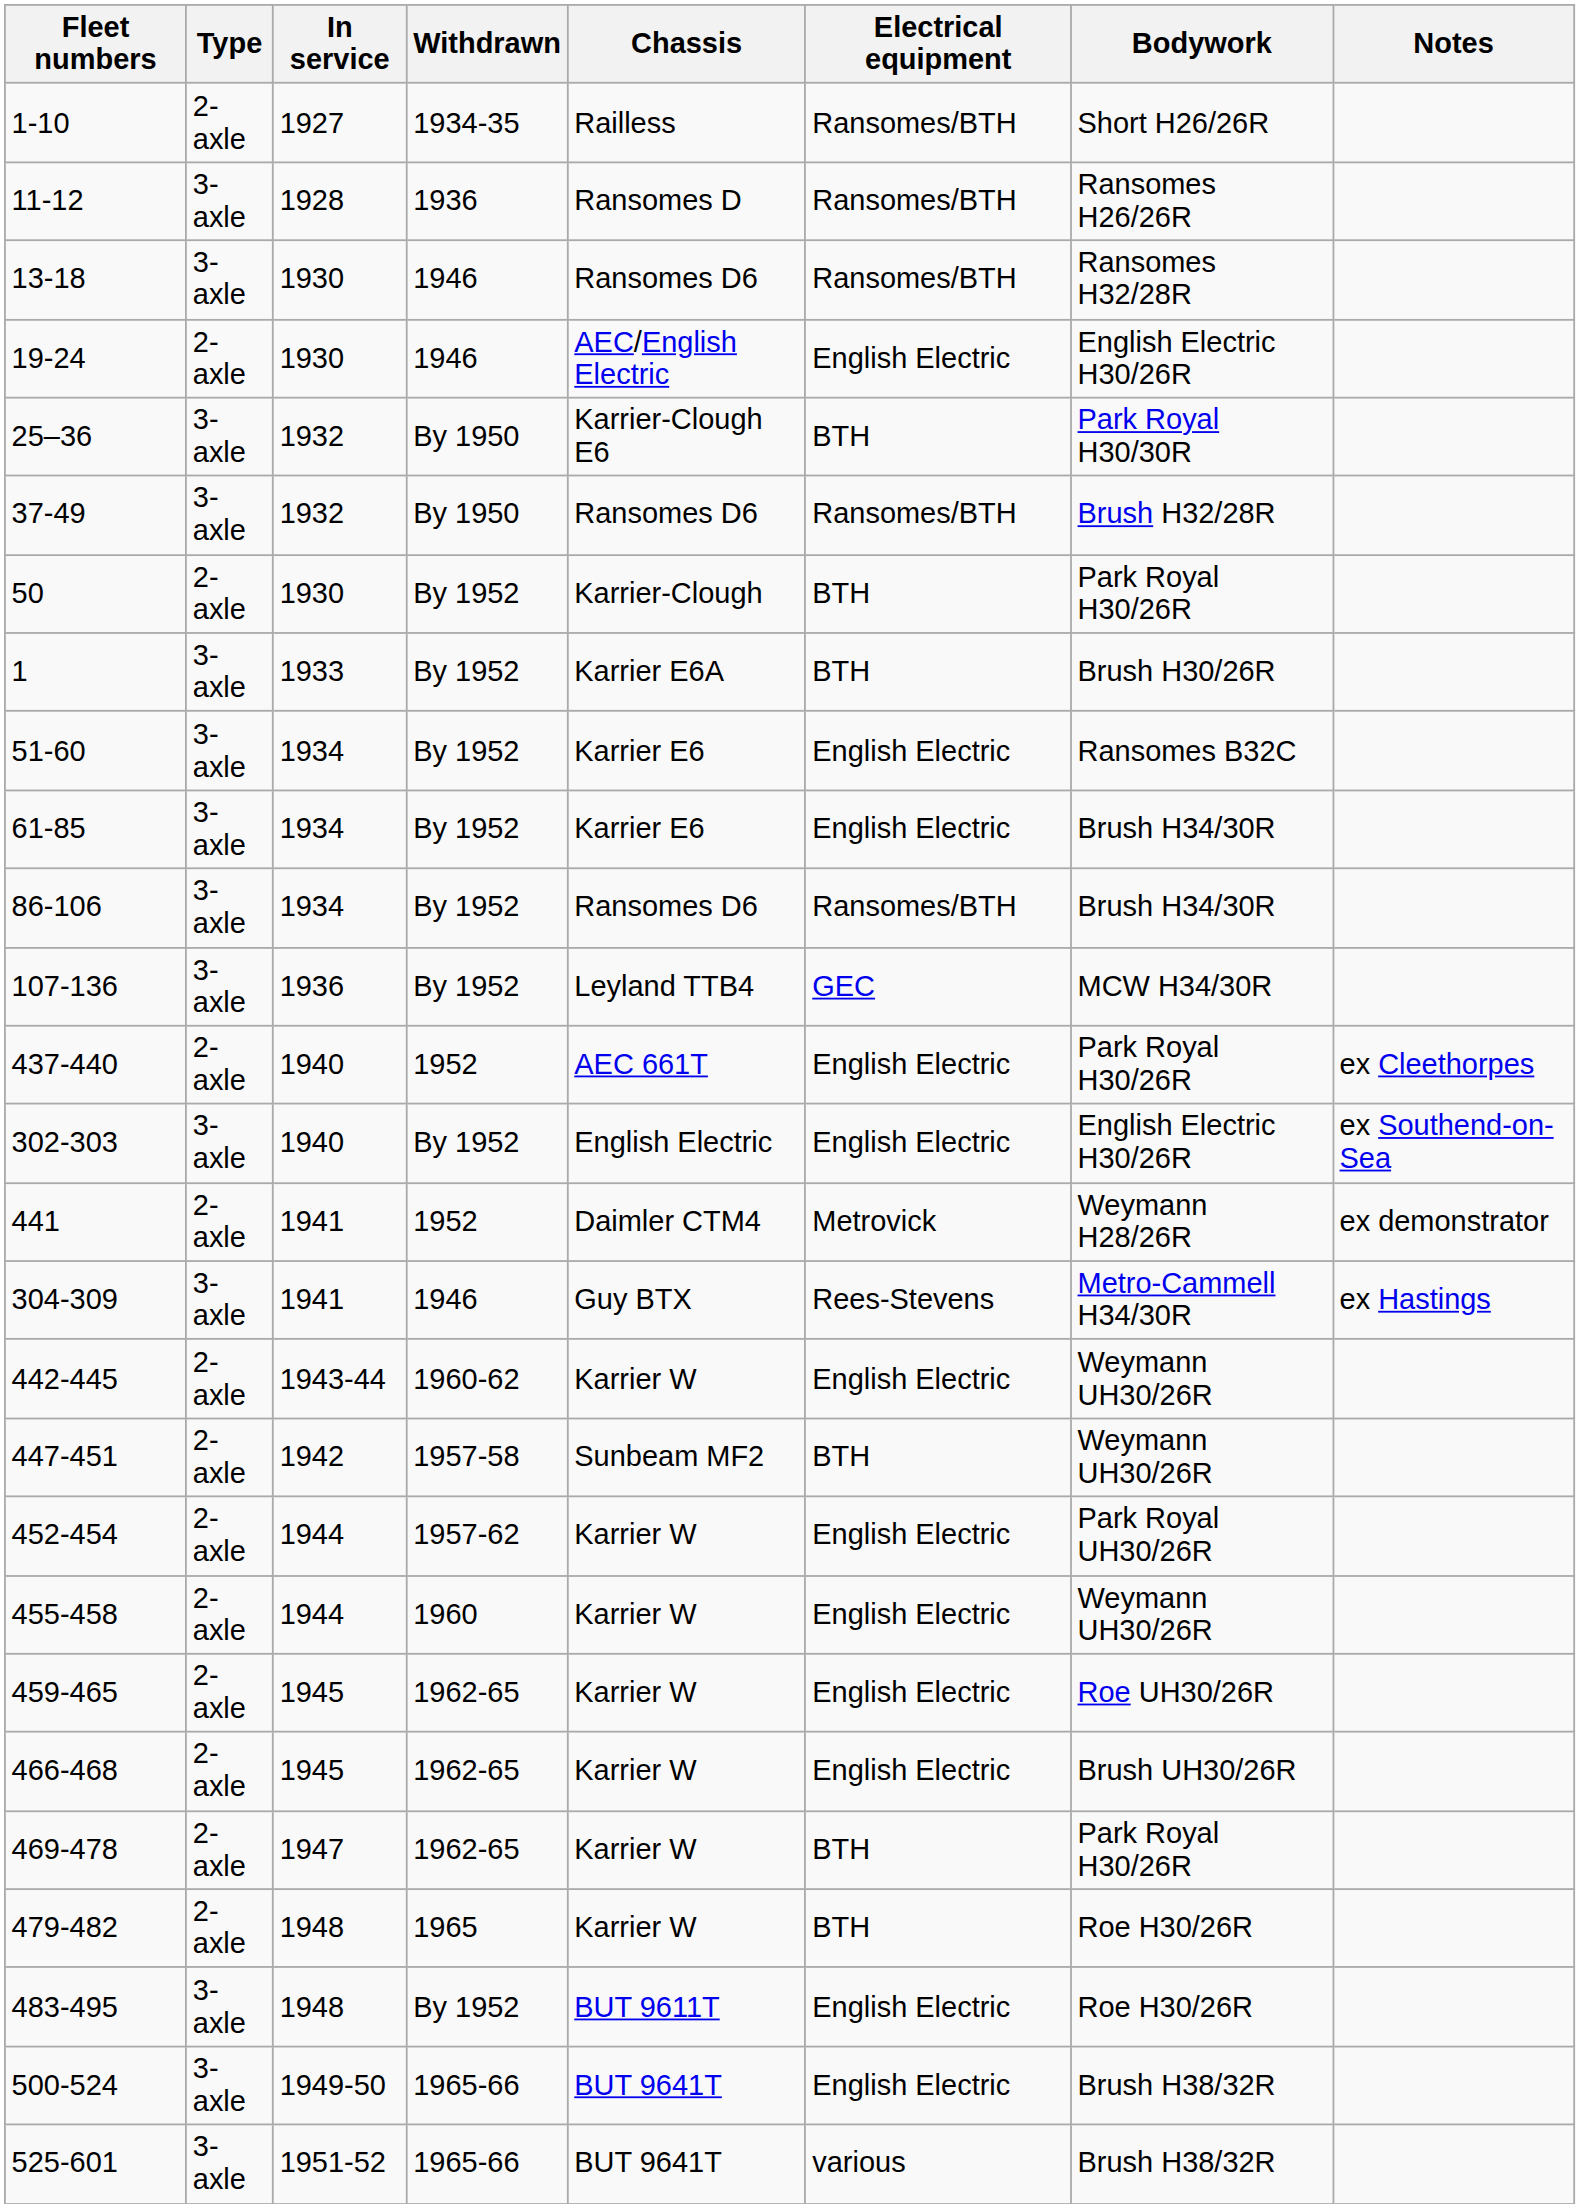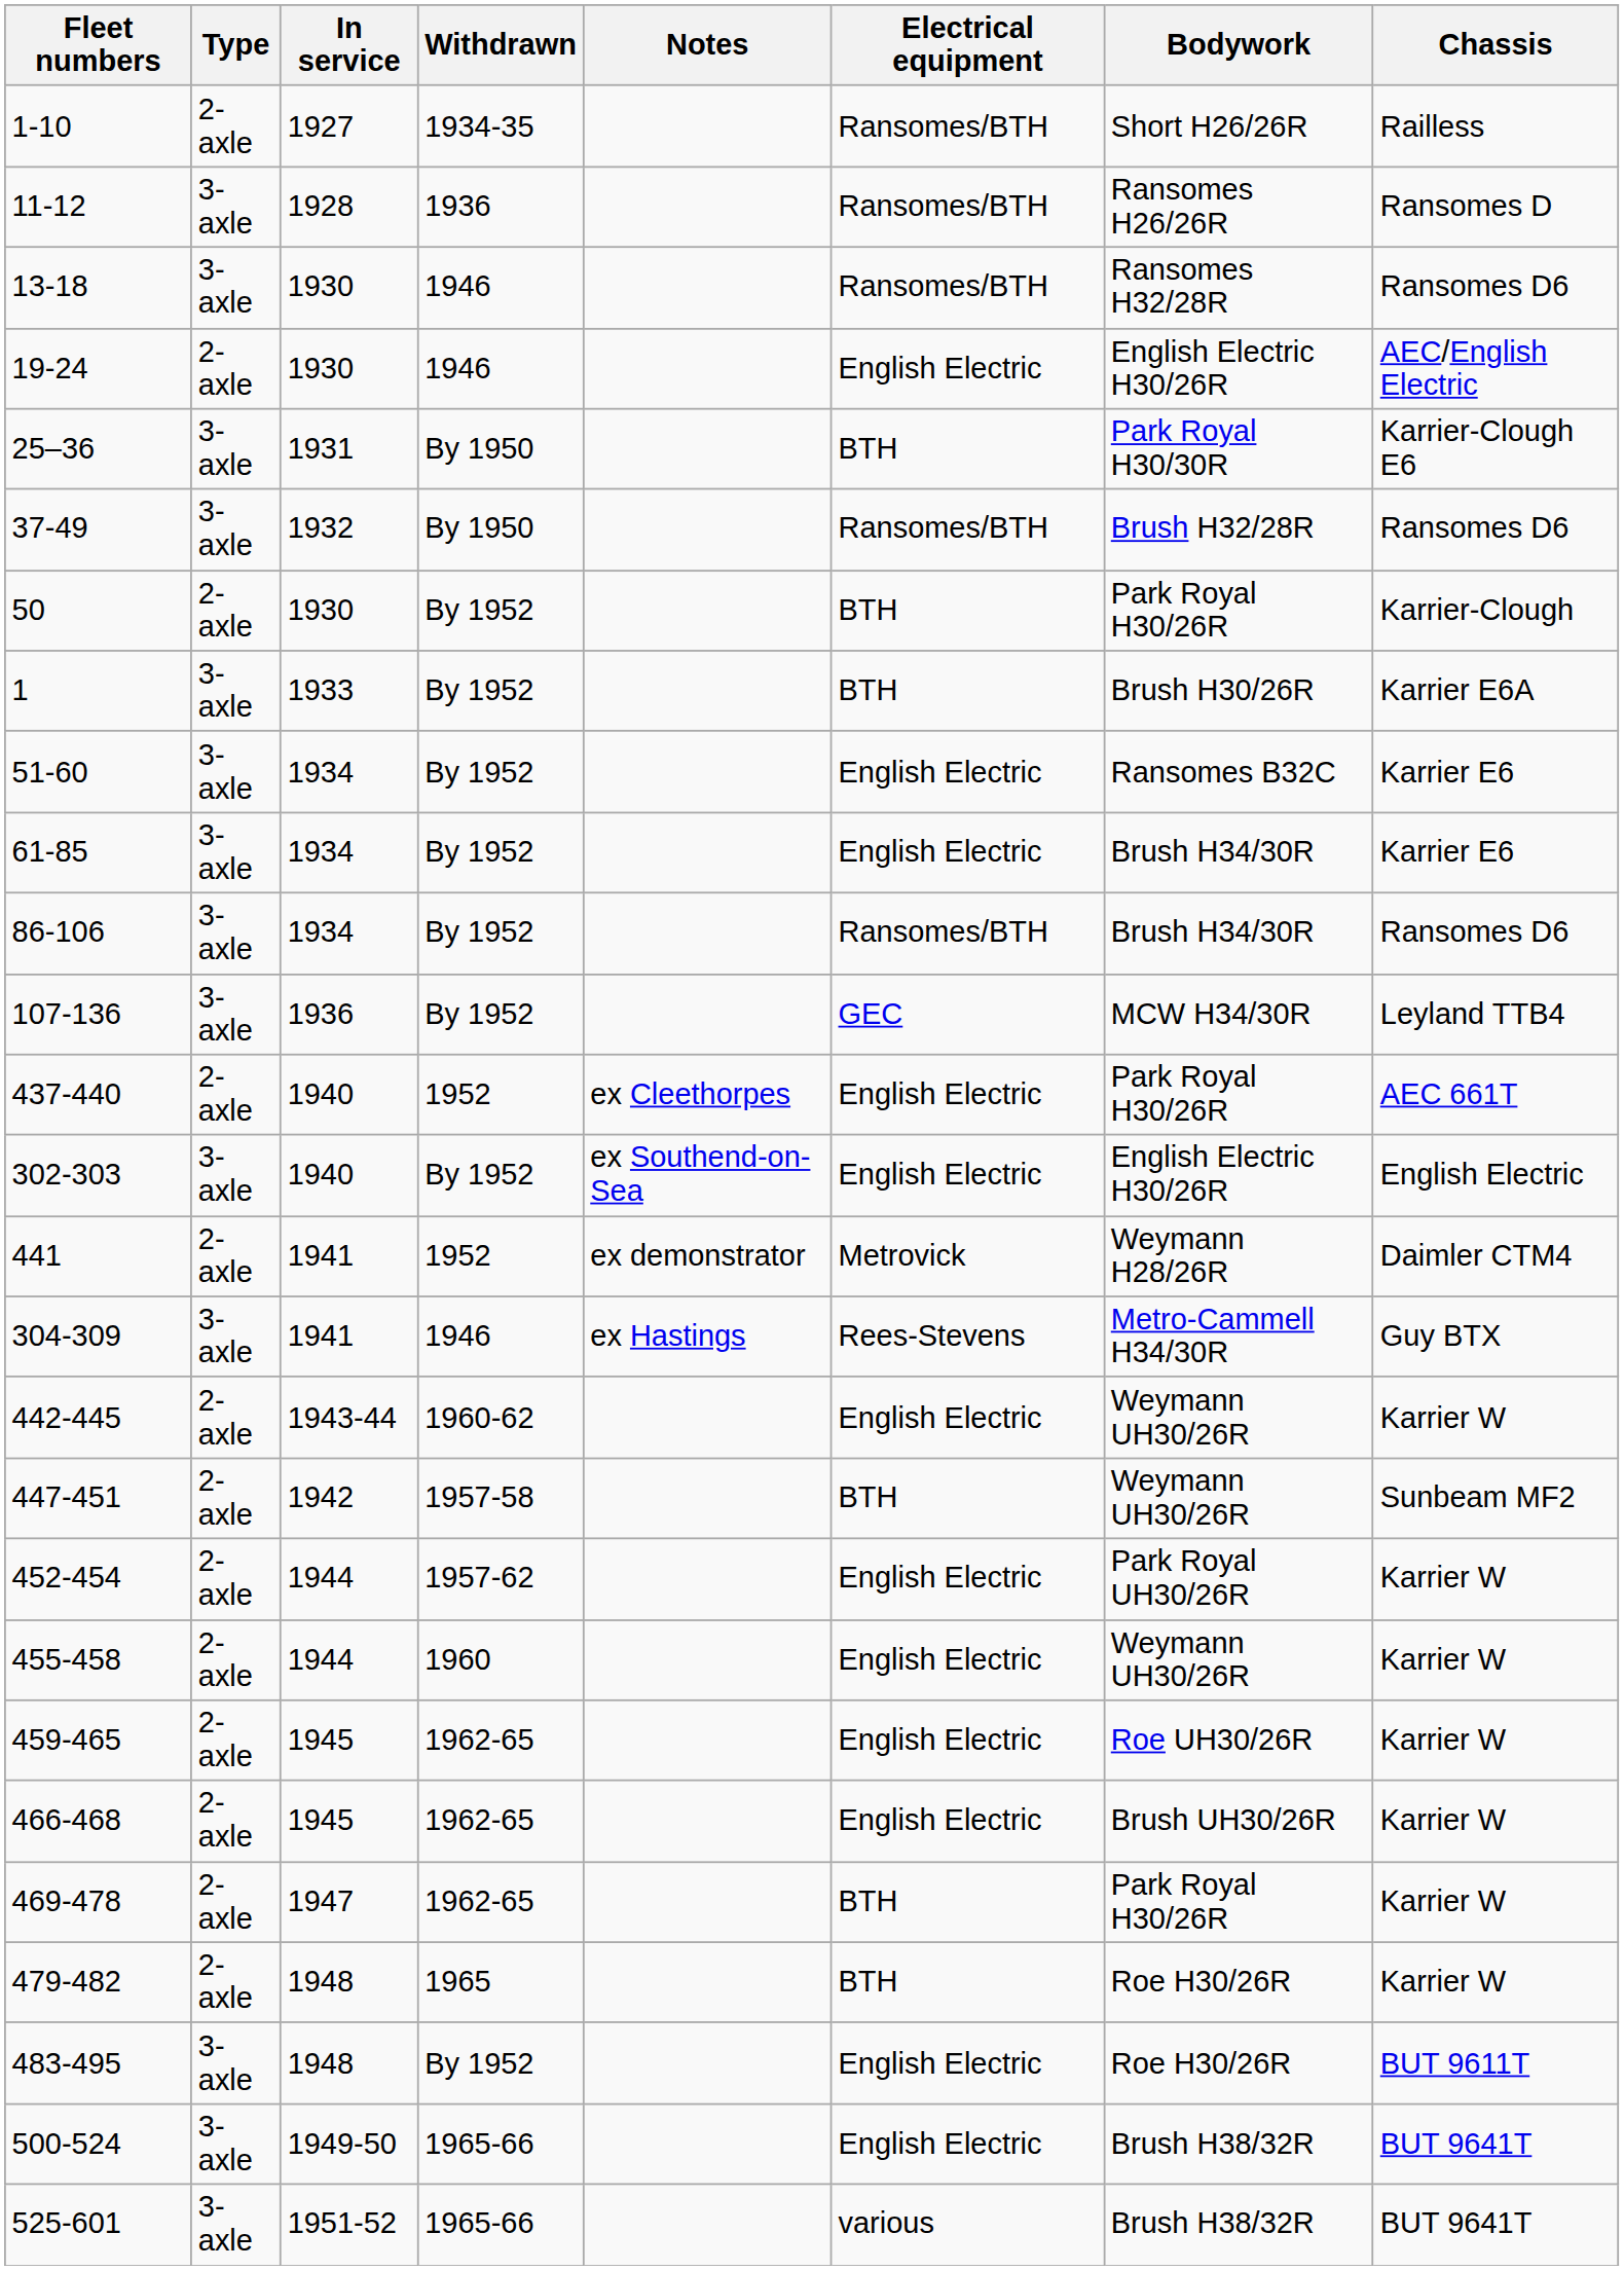columns swapped: Chassis <-> Notes
25–36 | In service: 1932 -> 1931
